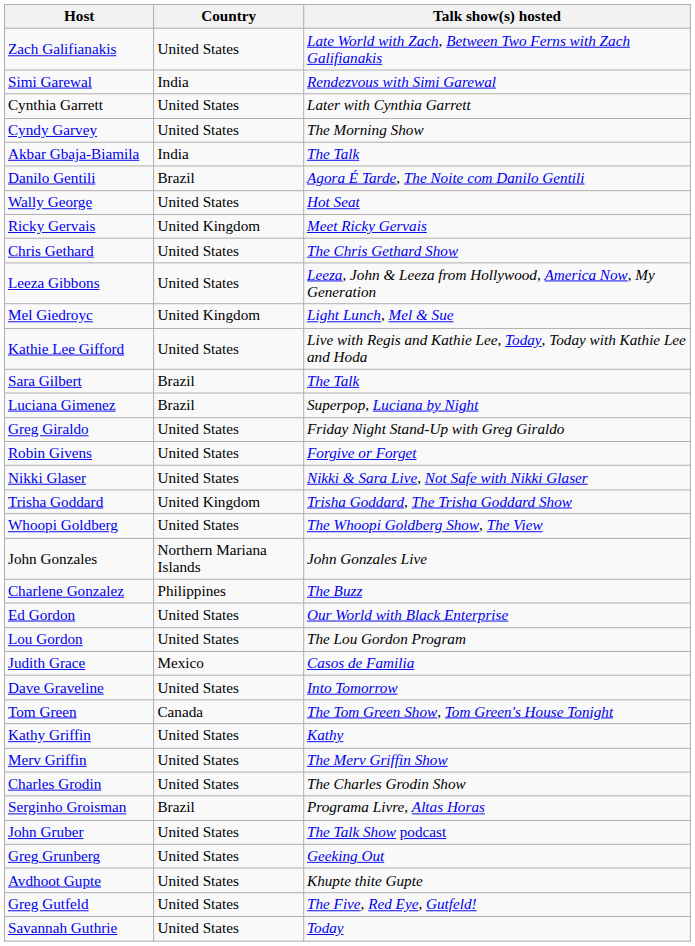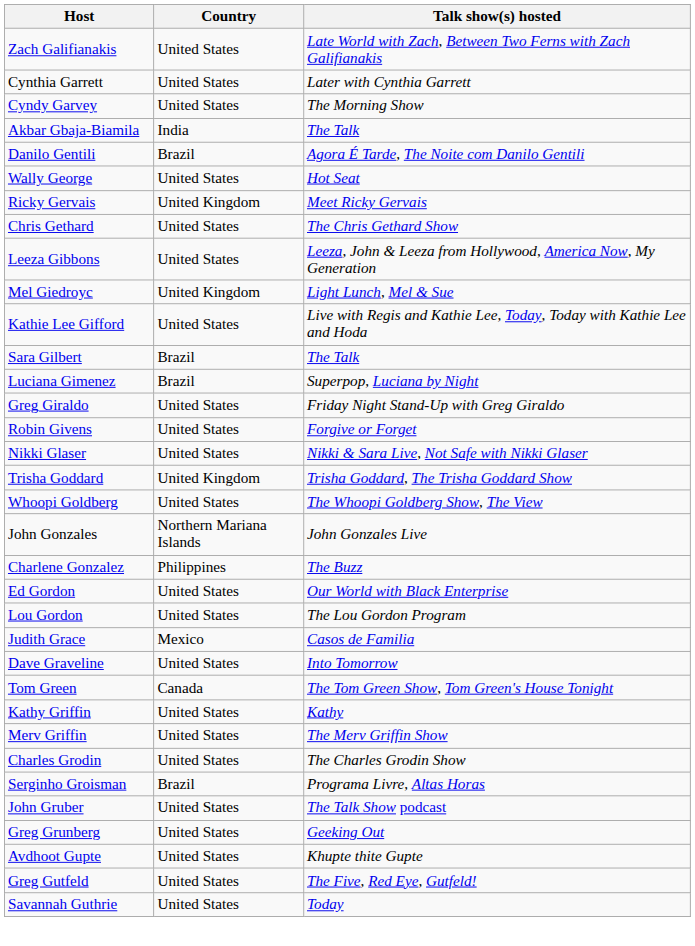- row: Simi Garewal | India | Rendezvous with Simi Garewal
